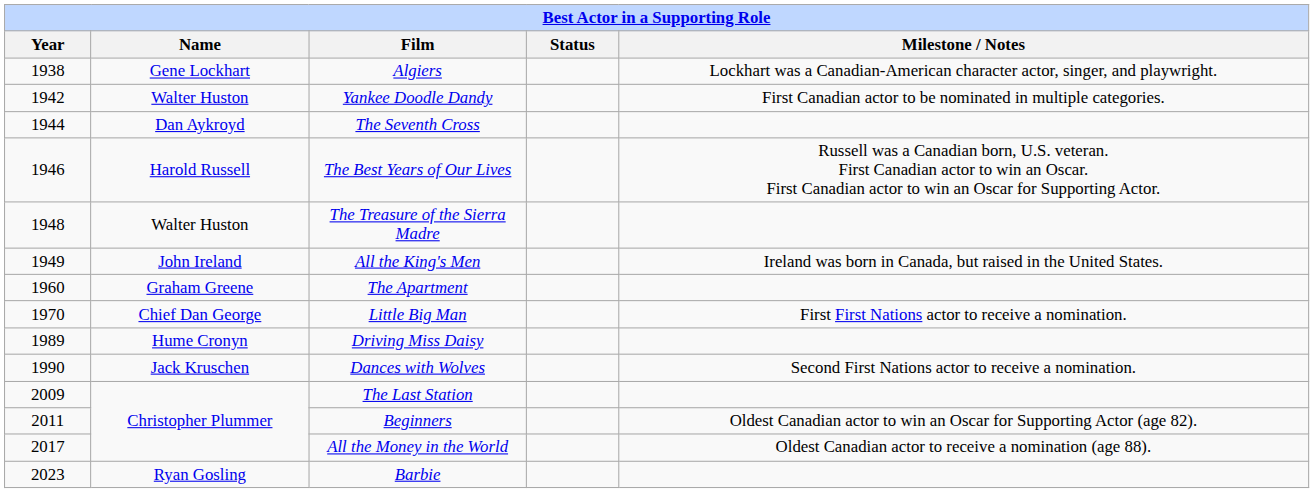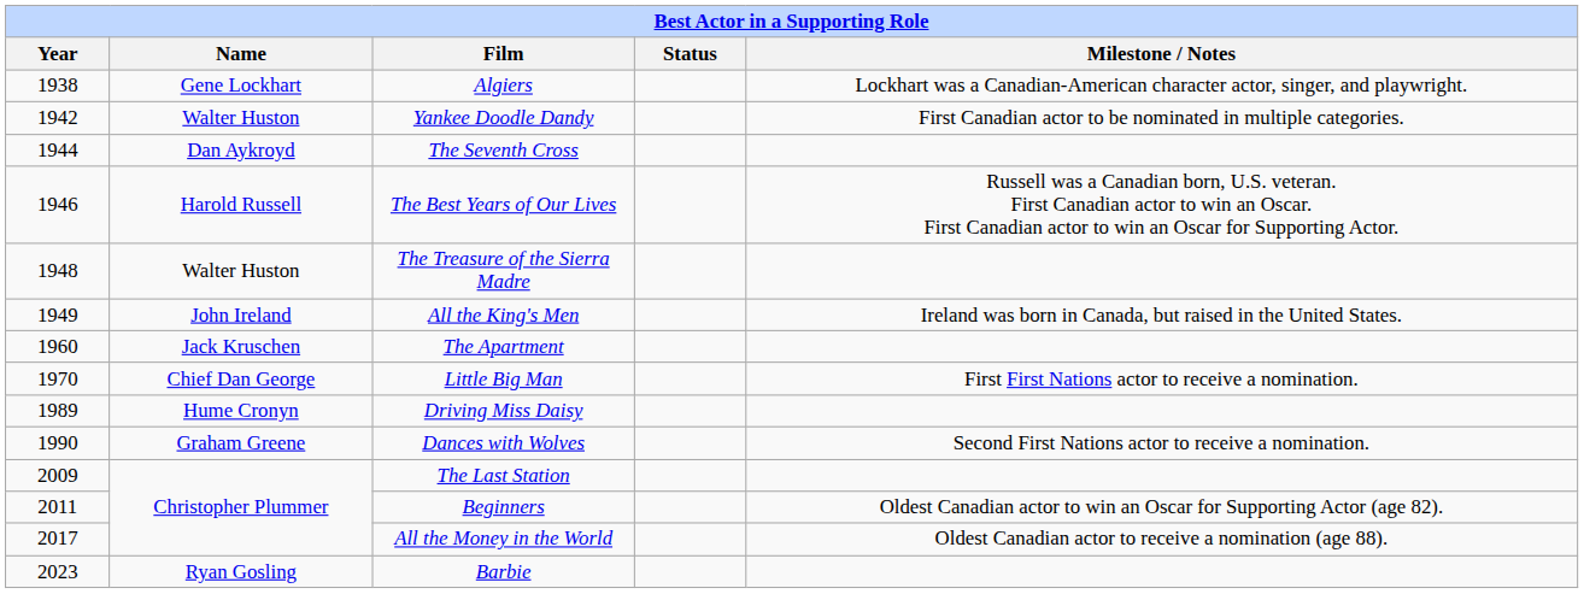The Apartment | Name: Graham Greene -> Jack Kruschen
Dances with Wolves | Name: Jack Kruschen -> Graham Greene
